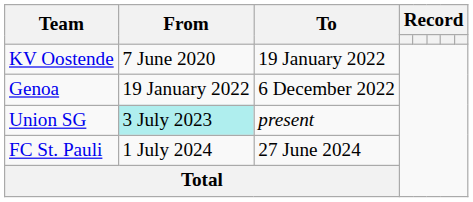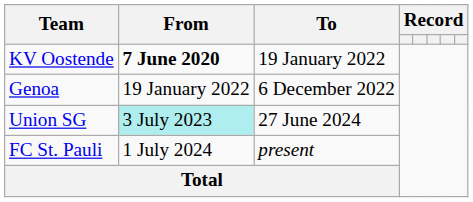KV Oostende | From: normal -> bold
Union SG | To: present -> 27 June 2024
FC St. Pauli | To: 27 June 2024 -> present
